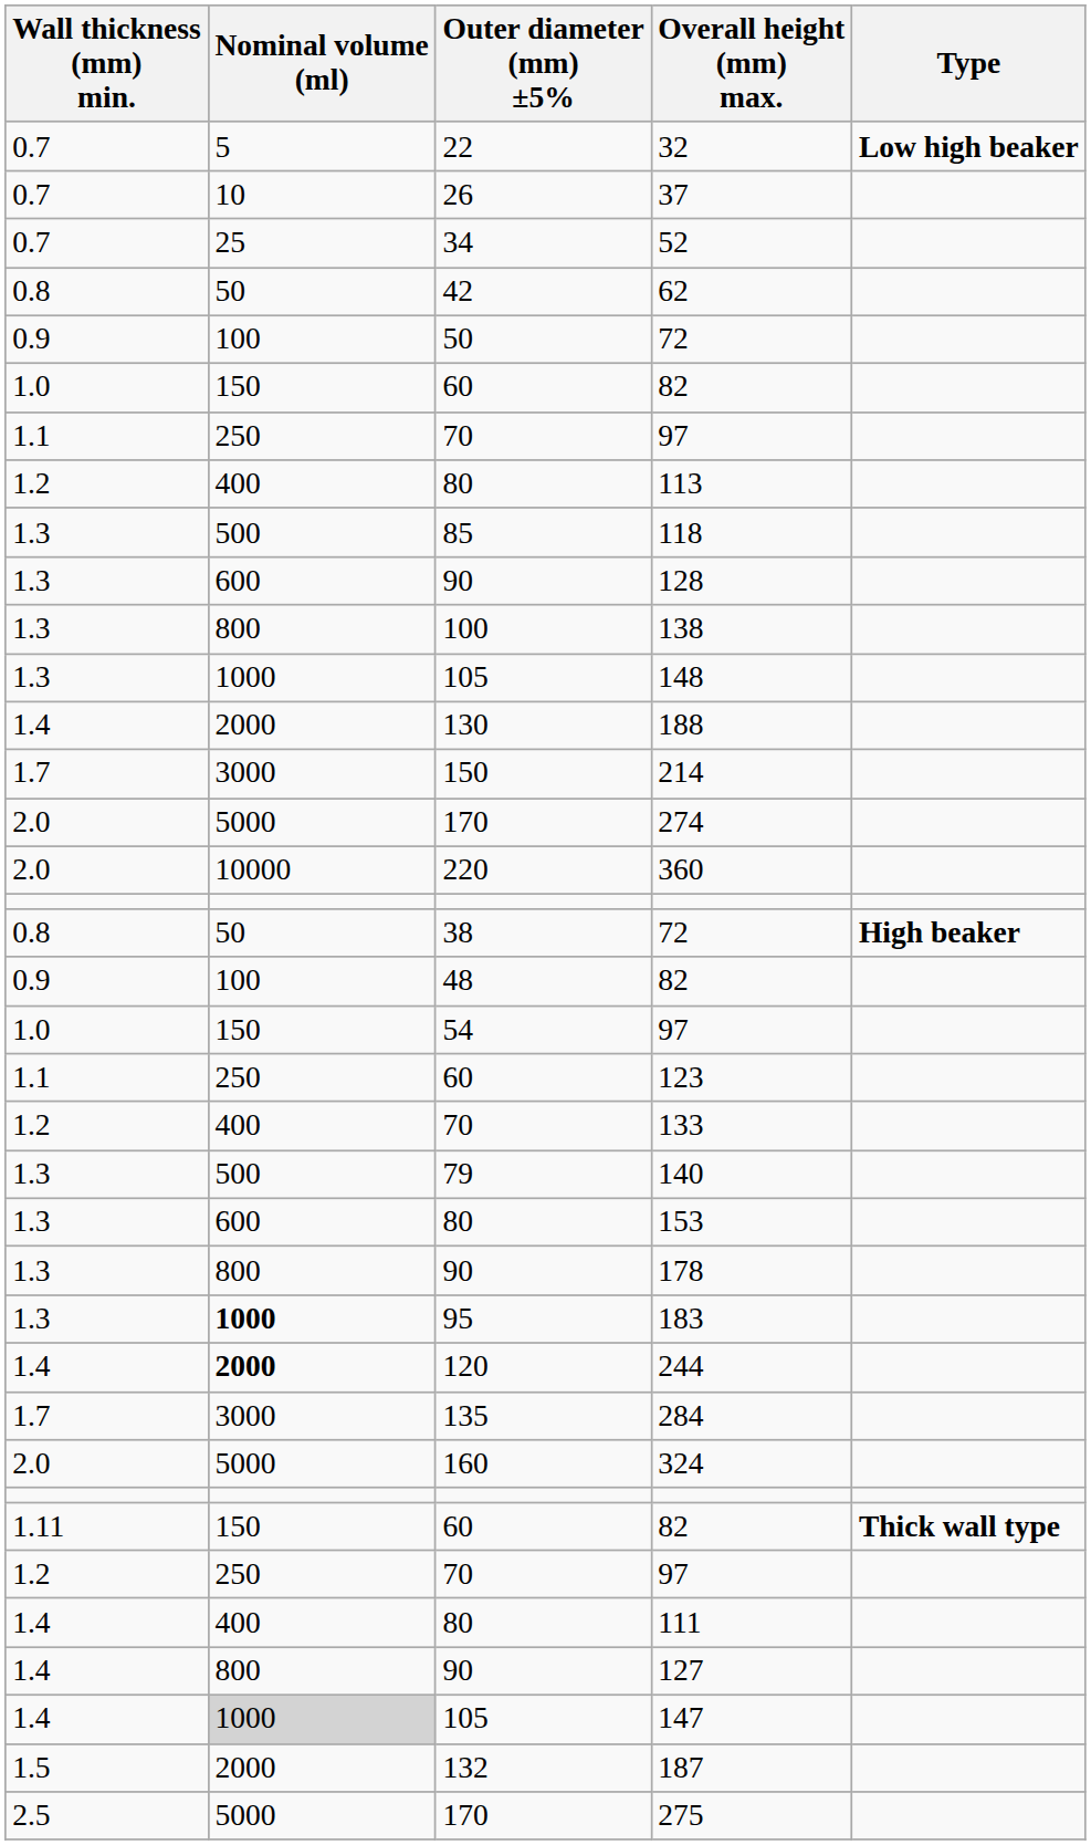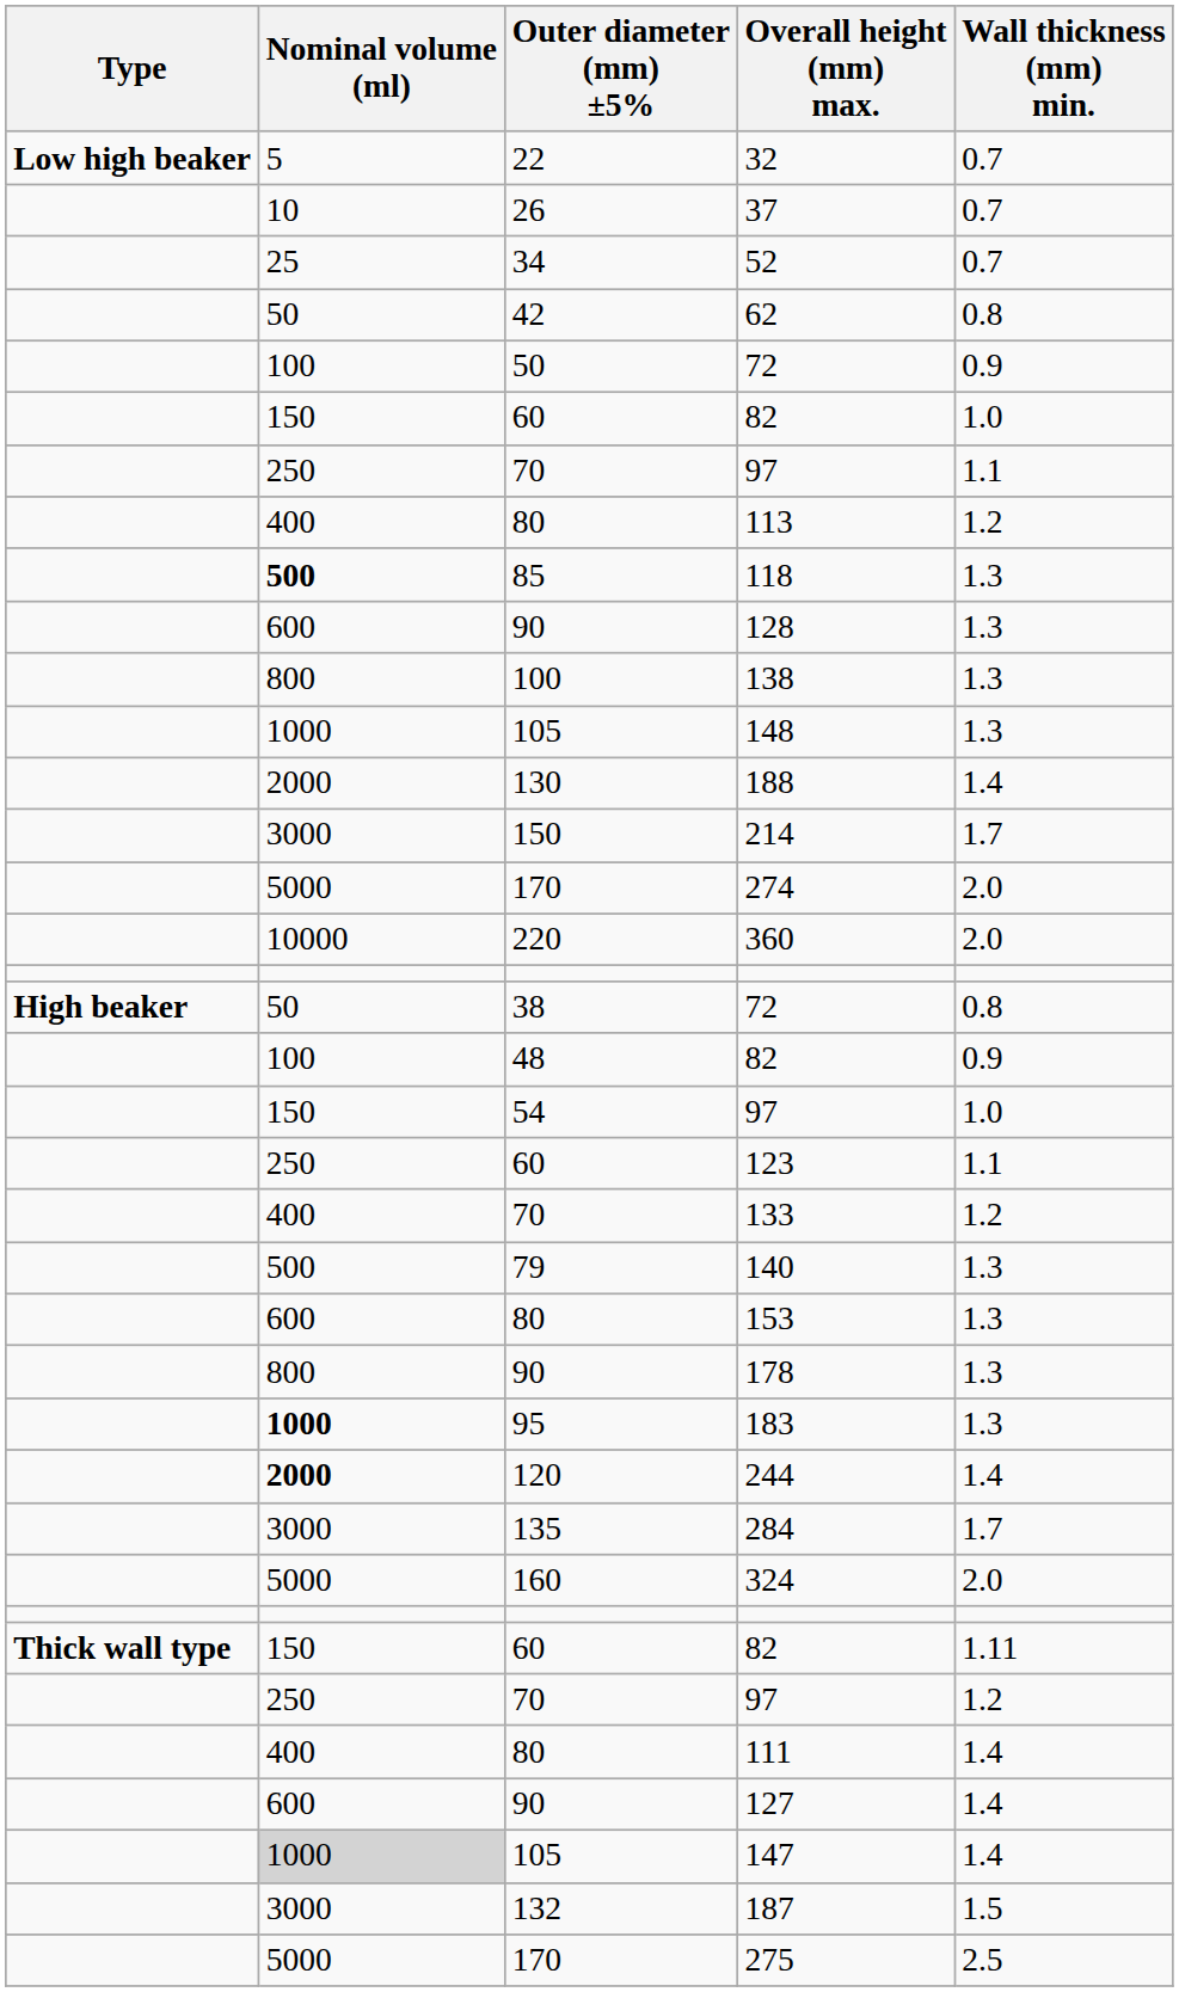columns swapped: Type <-> Wall thickness (mm) min.
118 | Nominal volume (ml): normal -> bold
127 | Nominal volume (ml): 800 -> 600
187 | Nominal volume (ml): 2000 -> 3000
